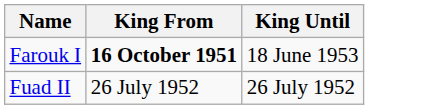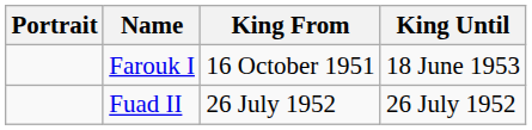+ column: Portrait
Farouk I | King From: bold -> normal
